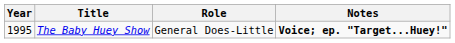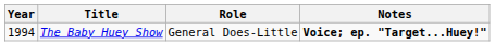The Baby Huey Show | Year: 1995 -> 1994
